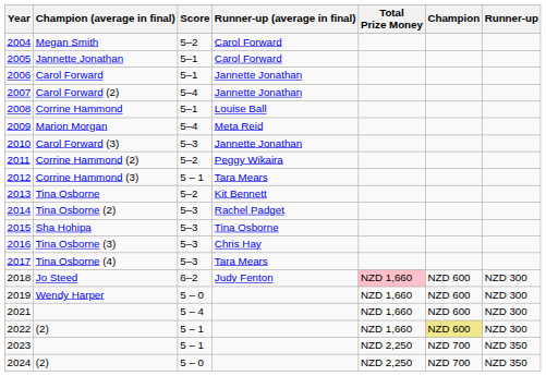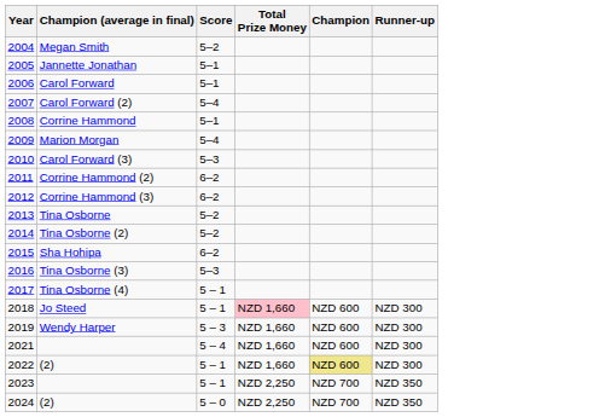- column: Runner-up (average in final) | Carol Forward | Carol Forward | Jannette Jonathan | Jannette Jonathan | Louise Ball | Meta Reid | Jannette Jonathan | Peggy Wikaira | Tara Mears | Kit Bennett | Rachel Padget | Tina Osborne | Chris Hay | Tara Mears | Judy Fenton
Corrine Hammond (2) | Score: 5–2 -> 6–2
Corrine Hammond (3) | Score: 5 – 1 -> 6–2
Tina Osborne (2) | Score: 5–3 -> 5–2
Sha Hohipa | Score: 5–3 -> 6–2
Tina Osborne (4) | Score: 5–3 -> 5 – 1
Jo Steed | Score: 6–2 -> 5 – 1
Wendy Harper | Score: 5 – 0 -> 5 – 3
